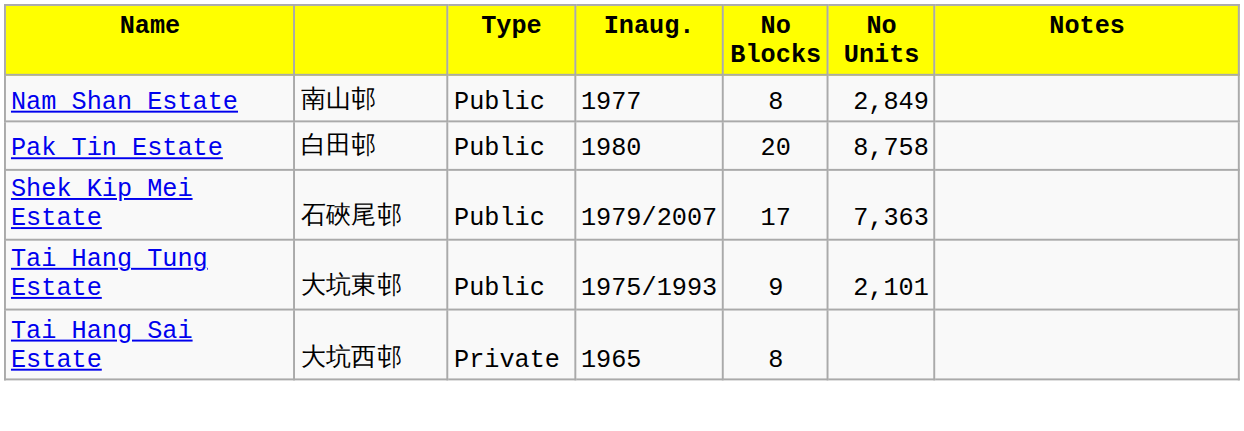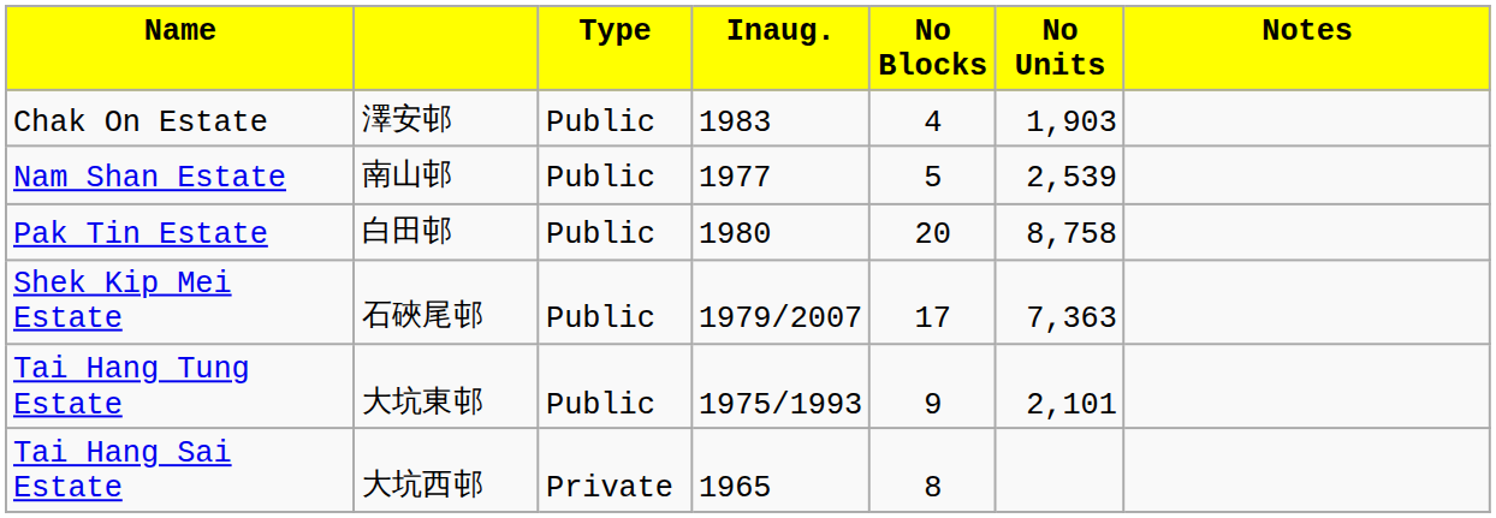+ row: Chak On Estate | 澤安邨 | Public | 1983 | 4 | 1,903
Nam Shan Estate | column 5: 8 -> 5
Nam Shan Estate | column 6: 2,849 -> 2,539
